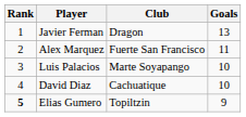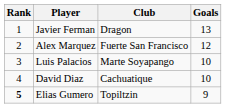Alex Marquez | Goals: 11 -> 12
